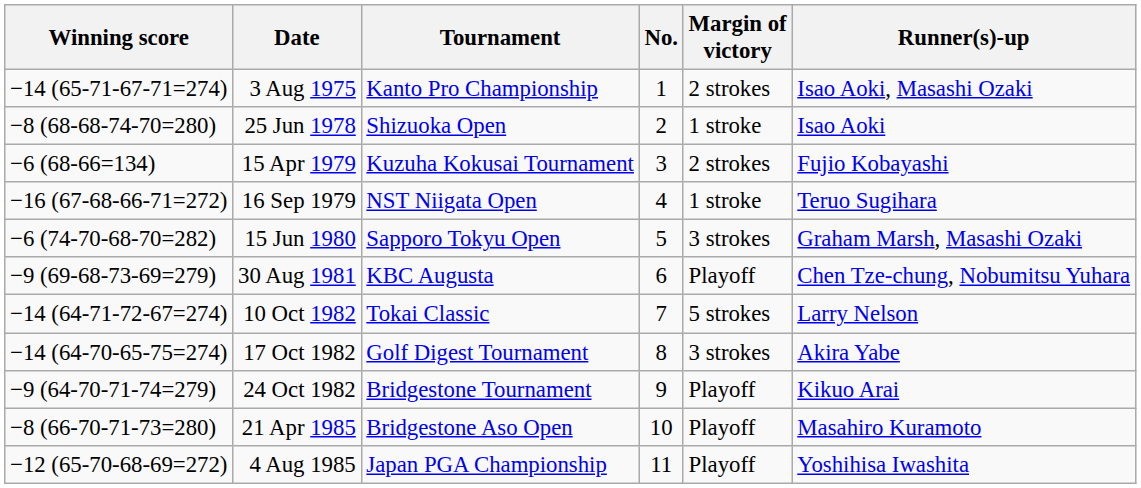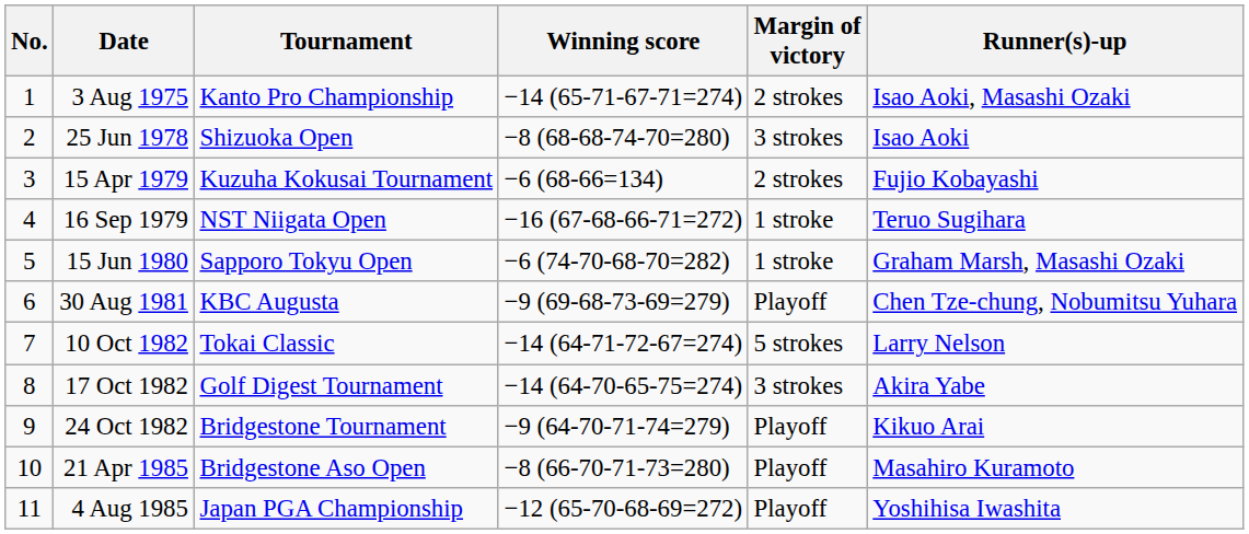columns swapped: No. <-> Winning score
25 Jun 1978 | Margin of victory: 1 stroke -> 3 strokes
15 Jun 1980 | Margin of victory: 3 strokes -> 1 stroke
